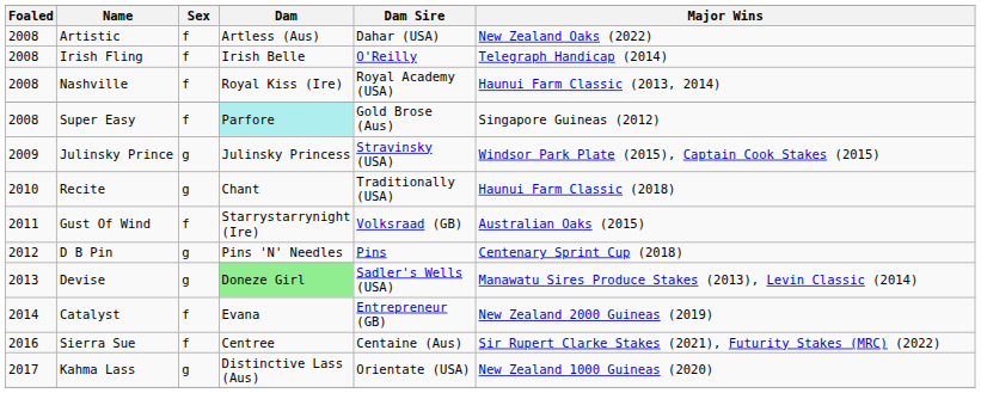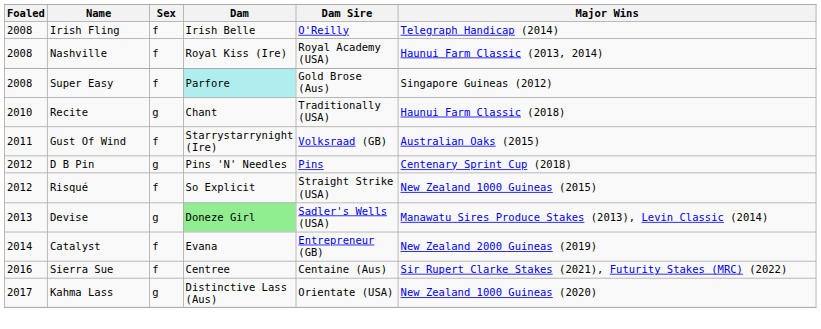- row: 2008 | Artistic | f | Artless (Aus) | Dahar (USA) | New Zealand Oaks (2022)
- row: 2009 | Julinsky Prince | g | Julinsky Princess | Stravinsky (USA) | Windsor Park Plate (2015), Captain Cook Stakes (2015)
+ row: 2012 | Risqué | f | So Explicit | Straight Strike (USA) | New Zealand 1000 Guineas (2015)
